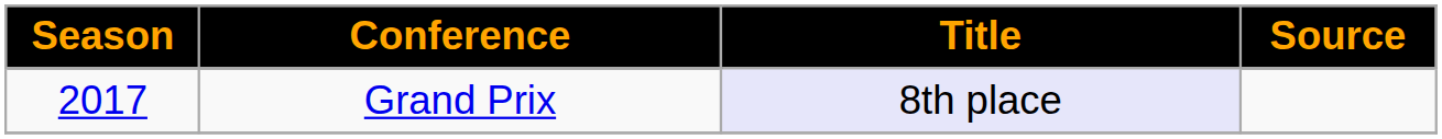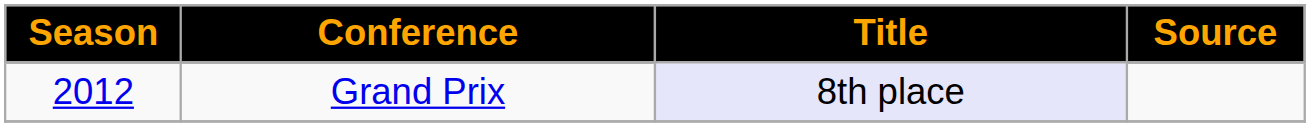Grand Prix | Season: 2017 -> 2012
